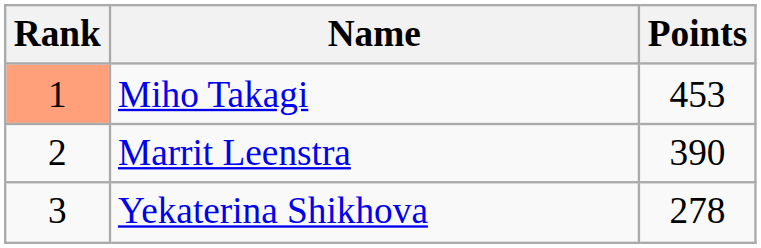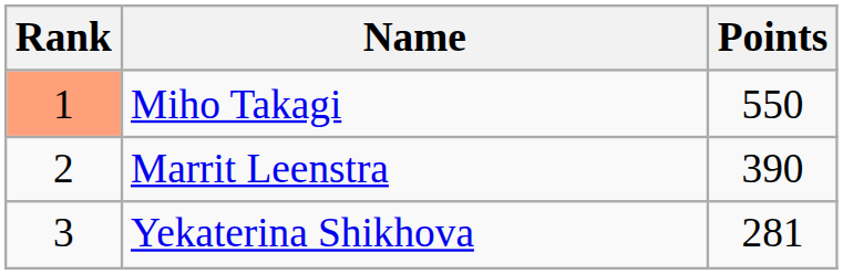Miho Takagi | Points: 453 -> 550
Yekaterina Shikhova | Points: 278 -> 281
